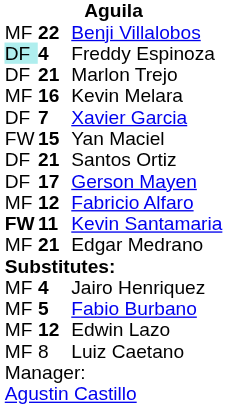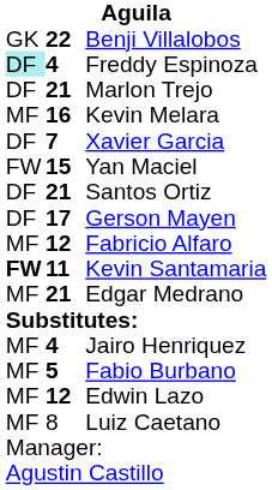Benji Villalobos | column 1: MF -> GK
